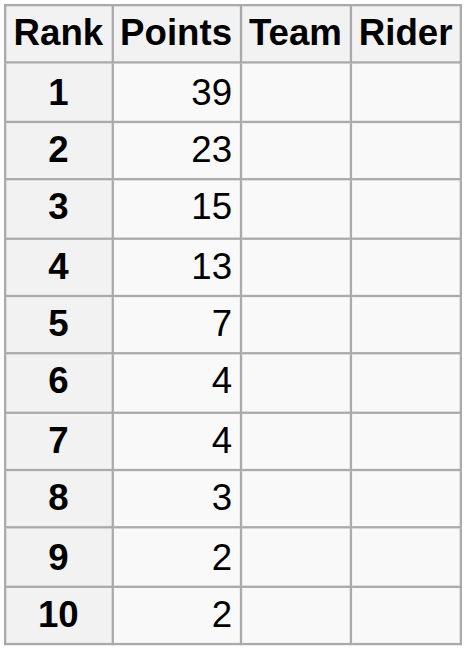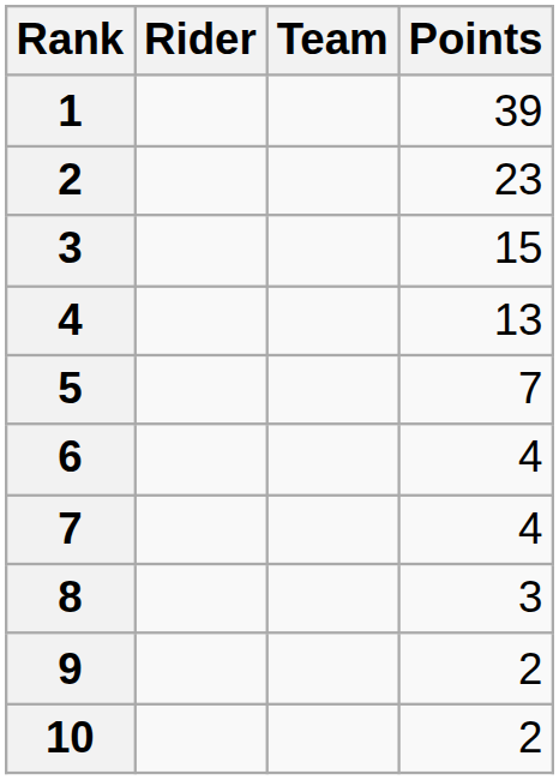columns swapped: Rider <-> Points
